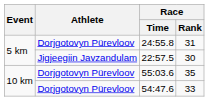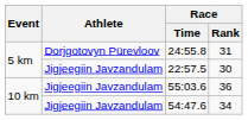55:03.6 | Athlete: Dorjgotovyn Pürevloov -> Jigjeegiin Javzandulam
55:03.6 | Race / Rank: 35 -> 36
54:47.6 | Athlete: Dorjgotovyn Pürevloov -> Jigjeegiin Javzandulam
54:47.6 | Race / Rank: 33 -> 34
